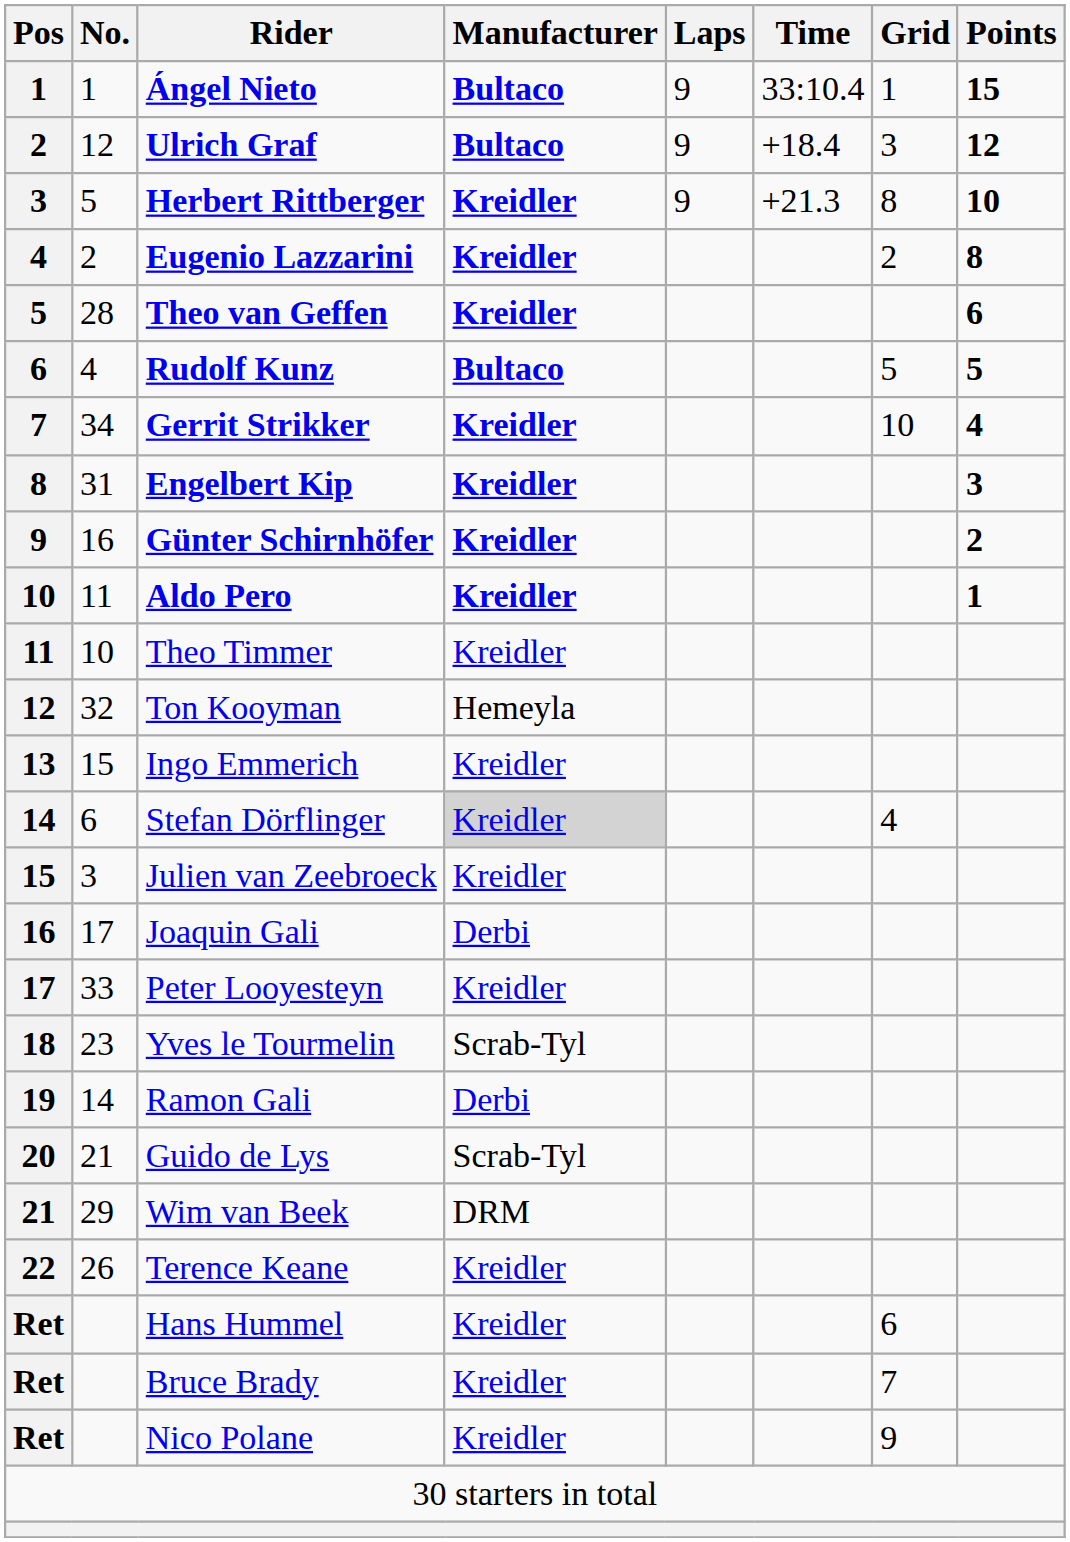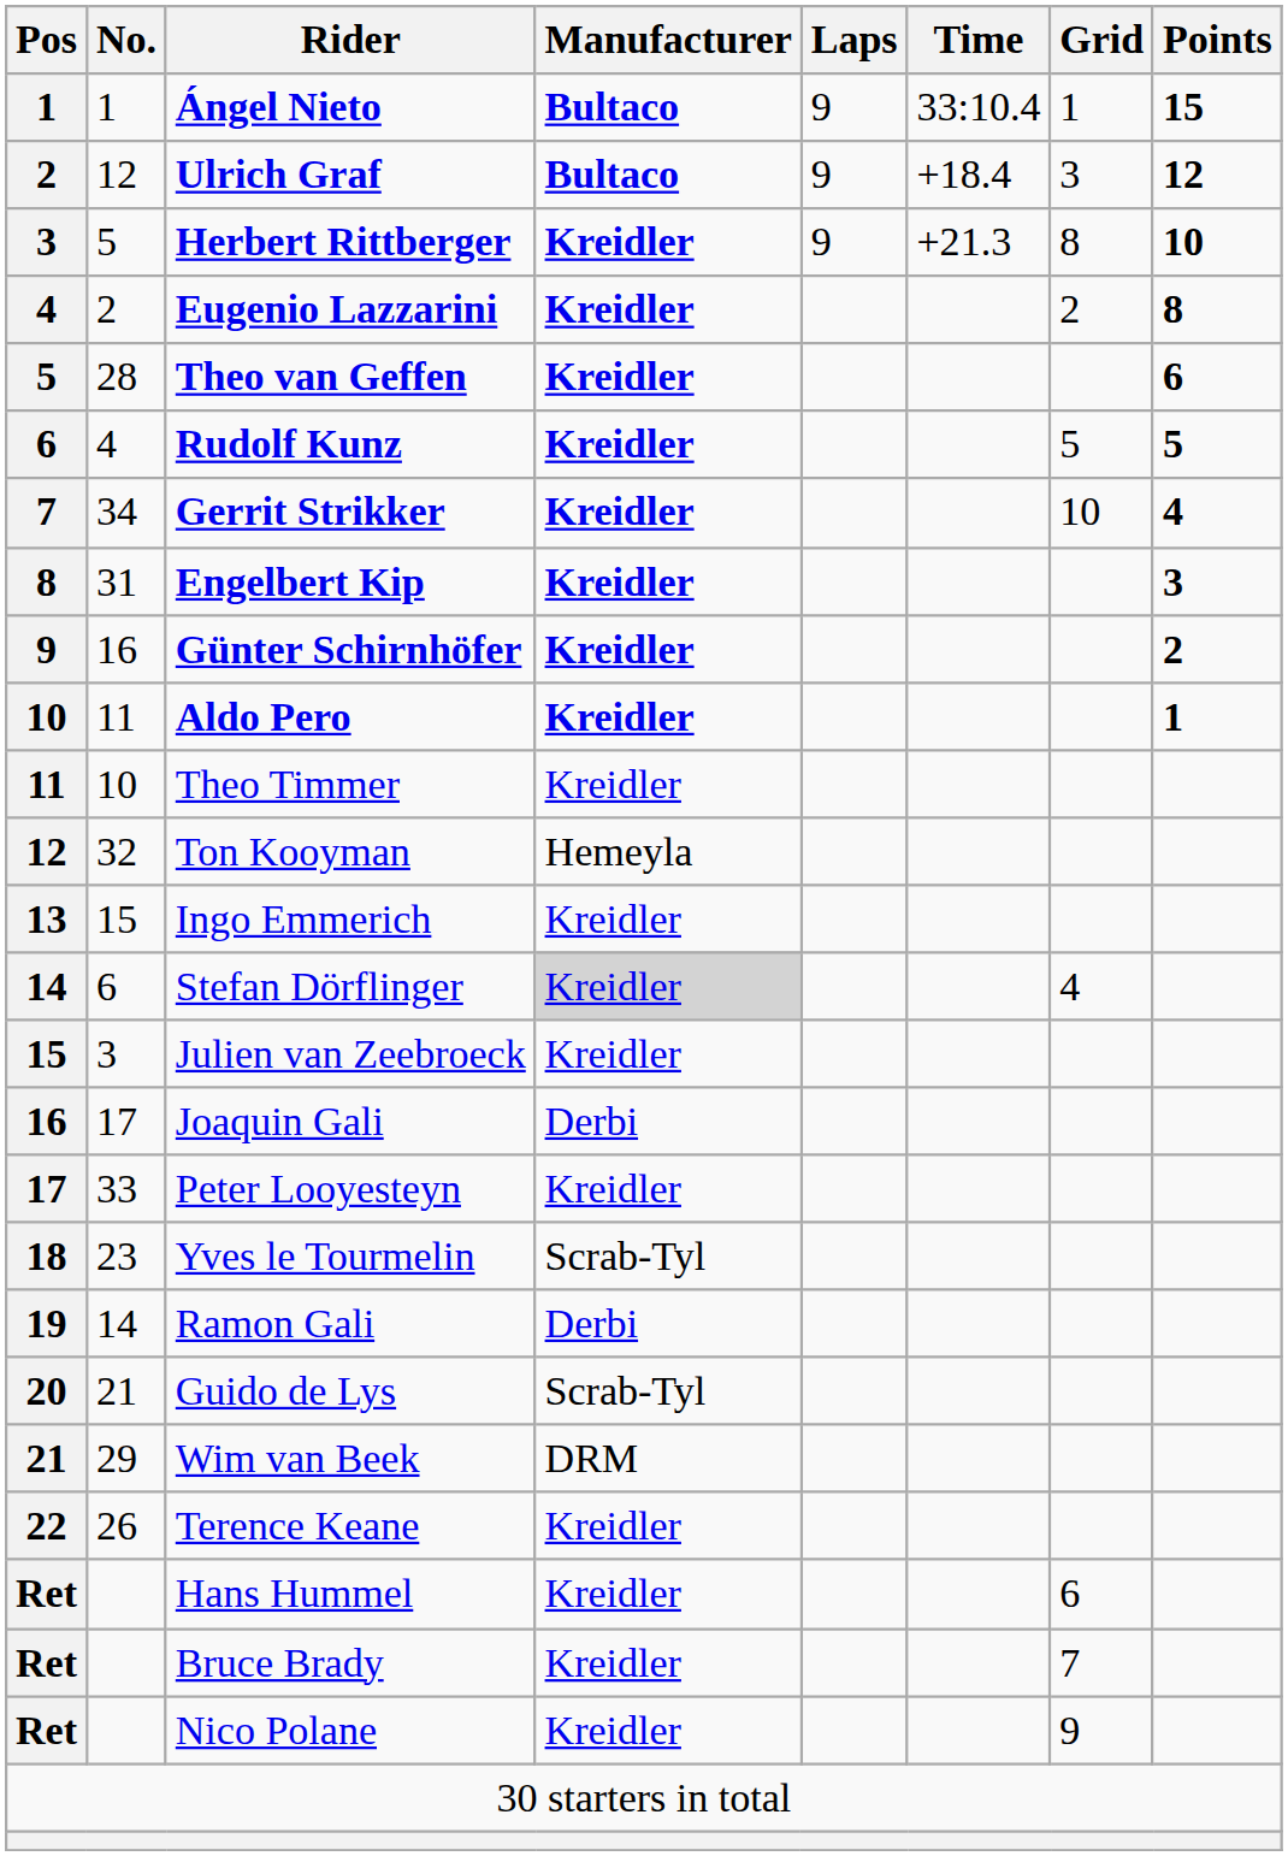Rudolf Kunz | Manufacturer: Bultaco -> Kreidler
